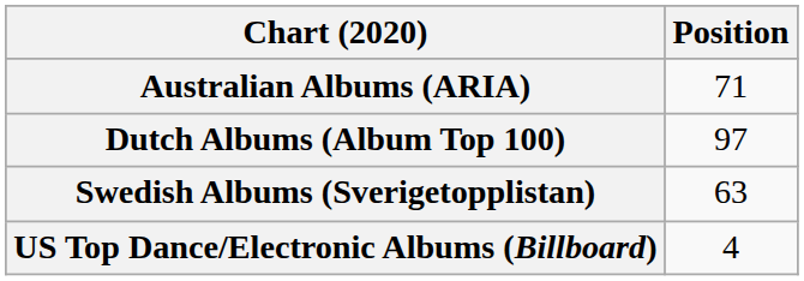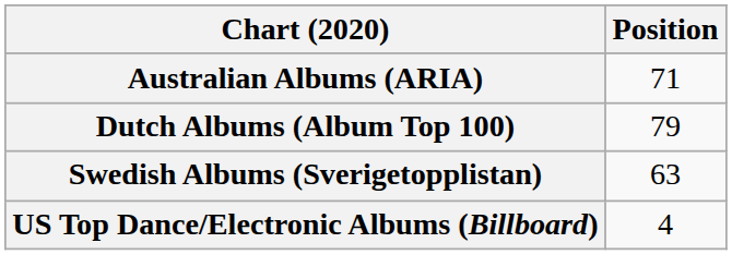Dutch Albums (Album Top 100) | Position: 97 -> 79
